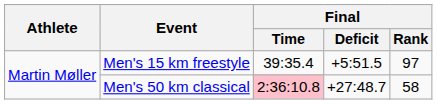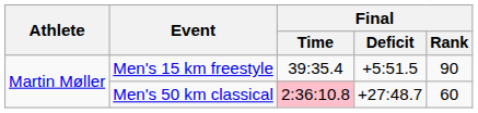Men's 15 km freestyle | Final / Rank: 97 -> 90
Men's 50 km classical | Final / Rank: 58 -> 60
